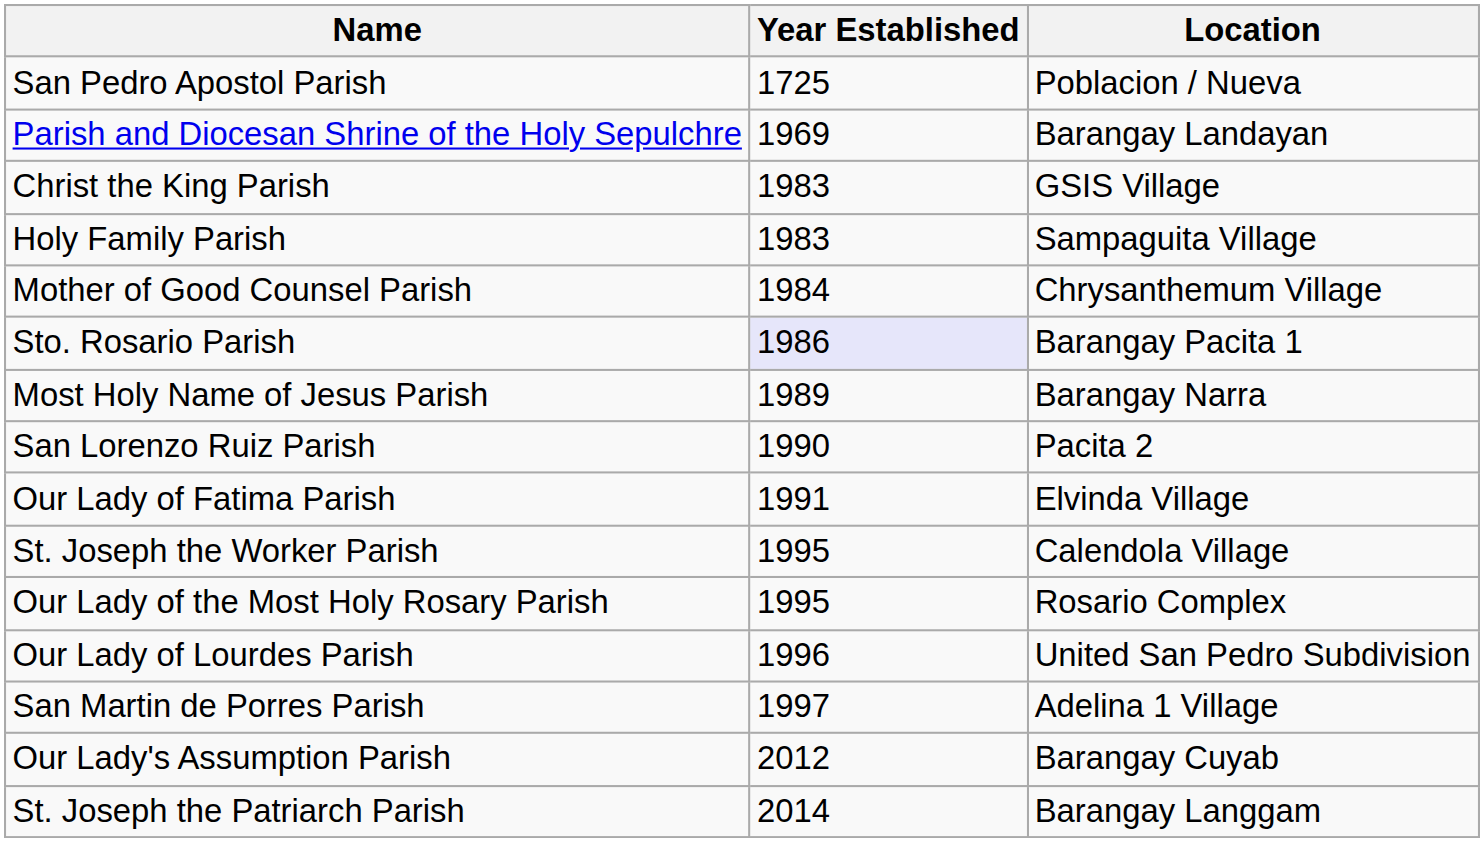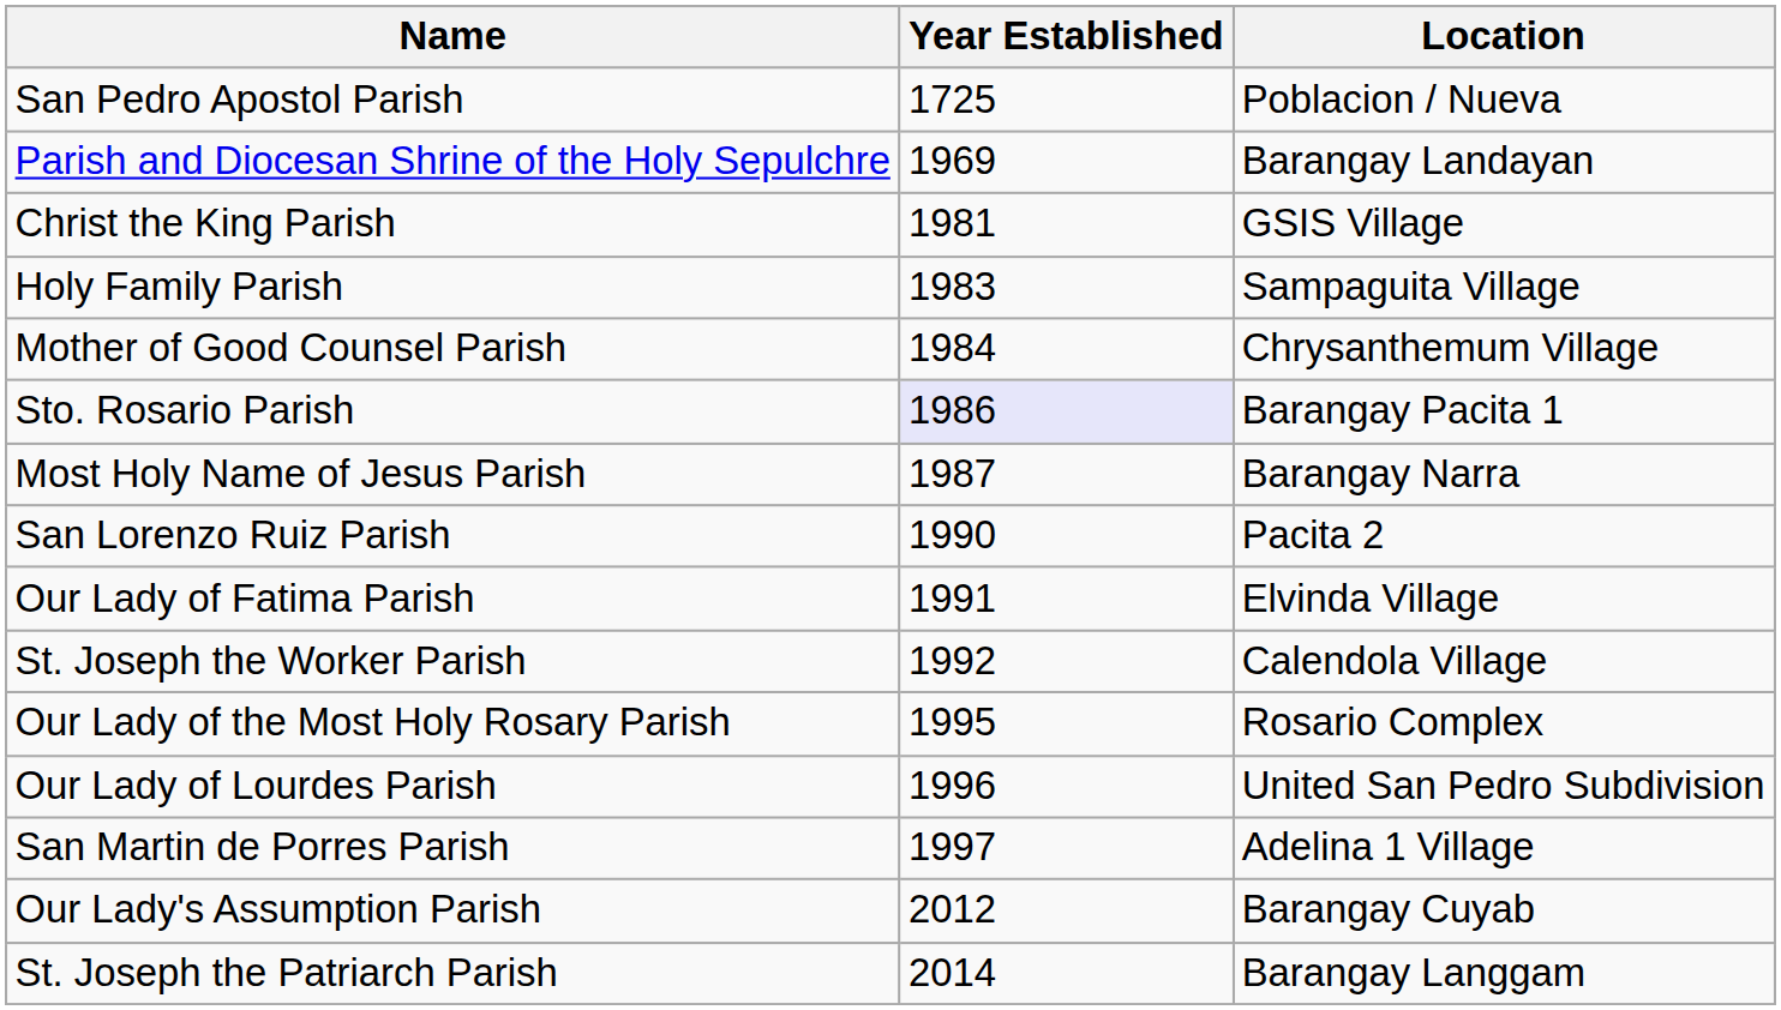Christ the King Parish | Year Established: 1983 -> 1981
Most Holy Name of Jesus Parish | Year Established: 1989 -> 1987
St. Joseph the Worker Parish | Year Established: 1995 -> 1992
